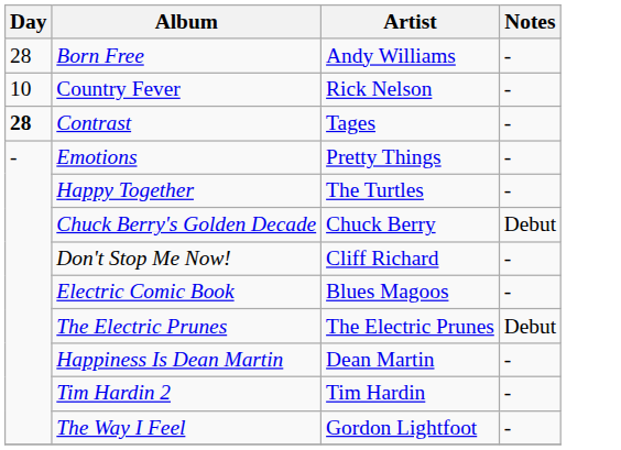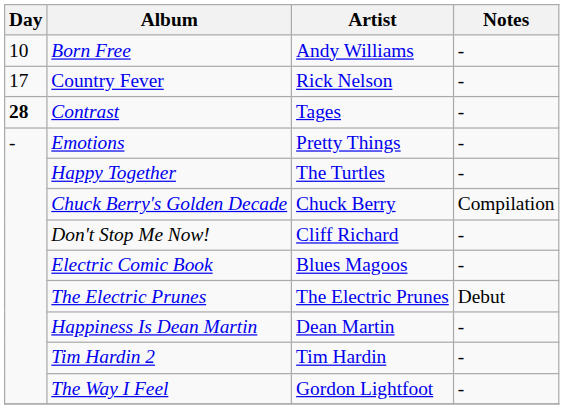Born Free | Day: 28 -> 10
Country Fever | Day: 10 -> 17
Chuck Berry's Golden Decade | Notes: Debut -> Compilation
